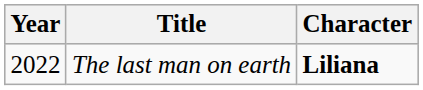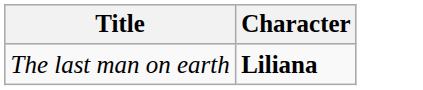- column: Year | 2022
